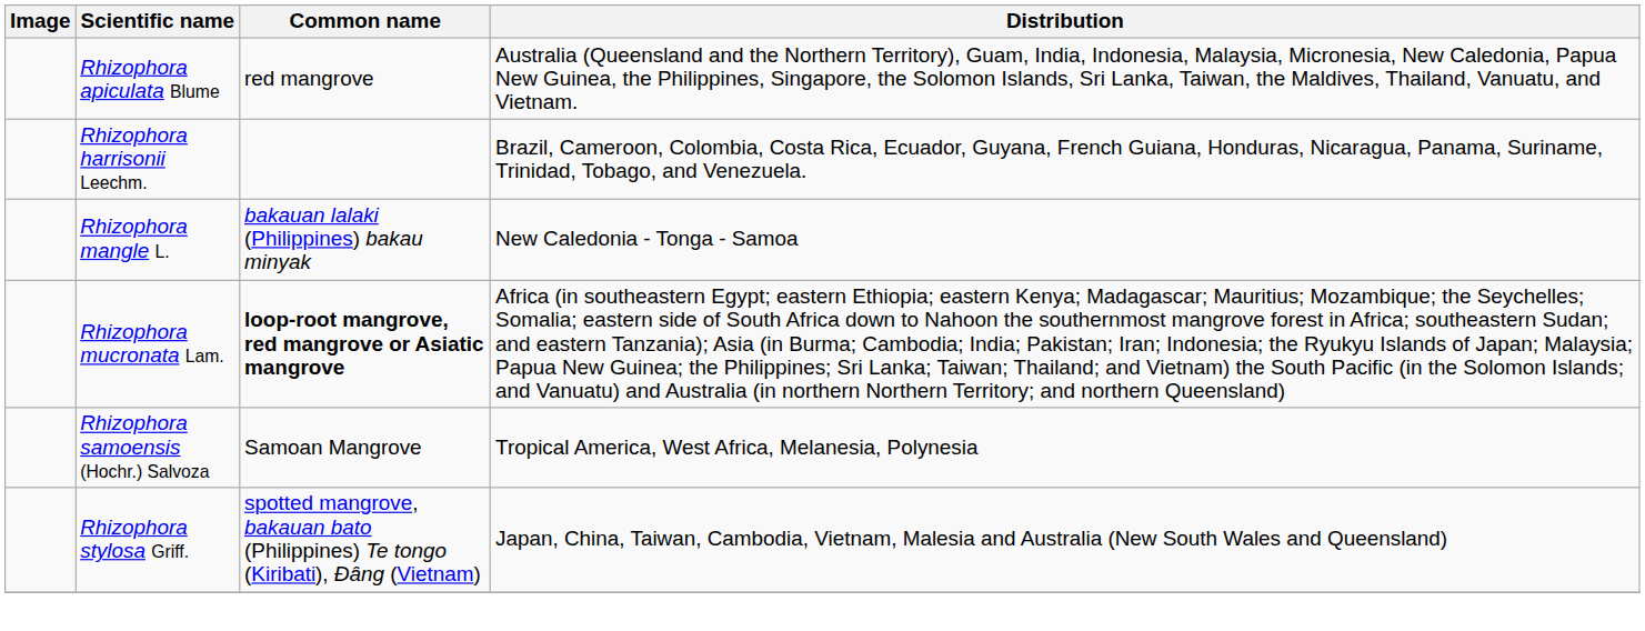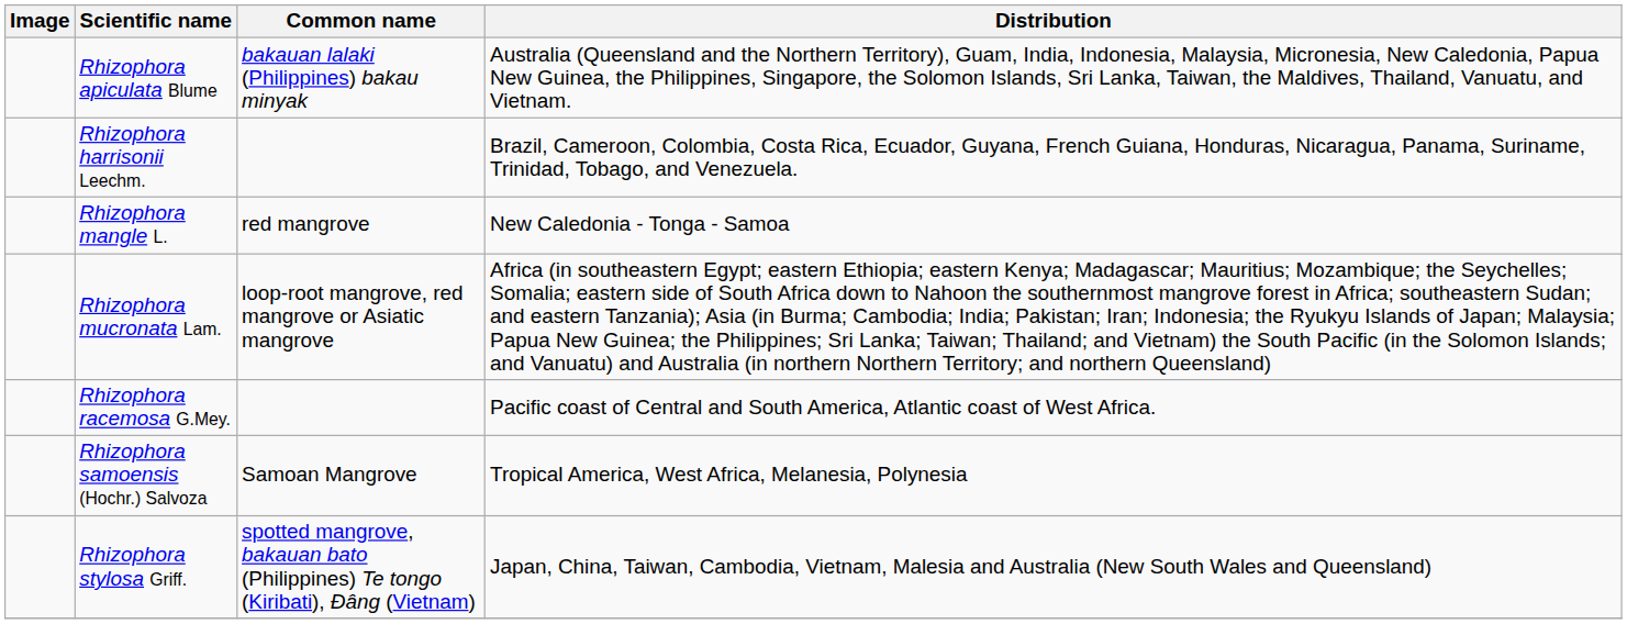Rhizophora apiculata Blume | Common name: red mangrove -> bakauan lalaki (Philippines) bakau minyak
Rhizophora mangle L. | Common name: bakauan lalaki (Philippines) bakau minyak -> red mangrove
Rhizophora mucronata Lam. | Common name: bold -> normal
+ row: Rhizophora racemosa G.Mey. | Pacific coast of Central and South America, Atlantic coast of West Africa.
